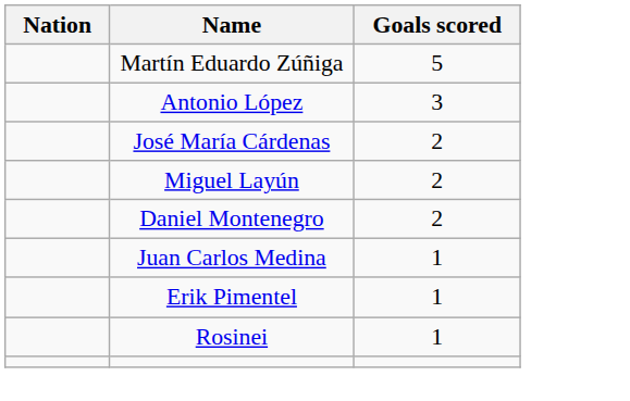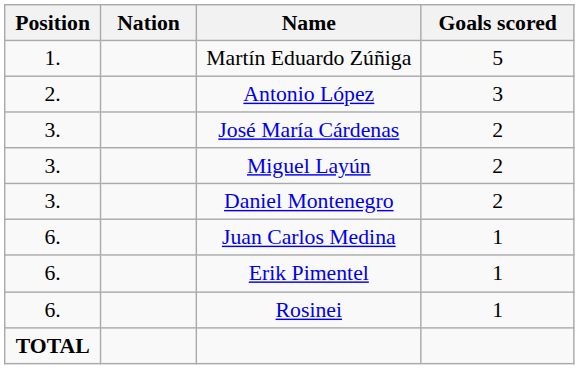+ column: Position | 1. | 2. | 3. | 3. | 3. | 6. | 6. | 6. | TOTAL
